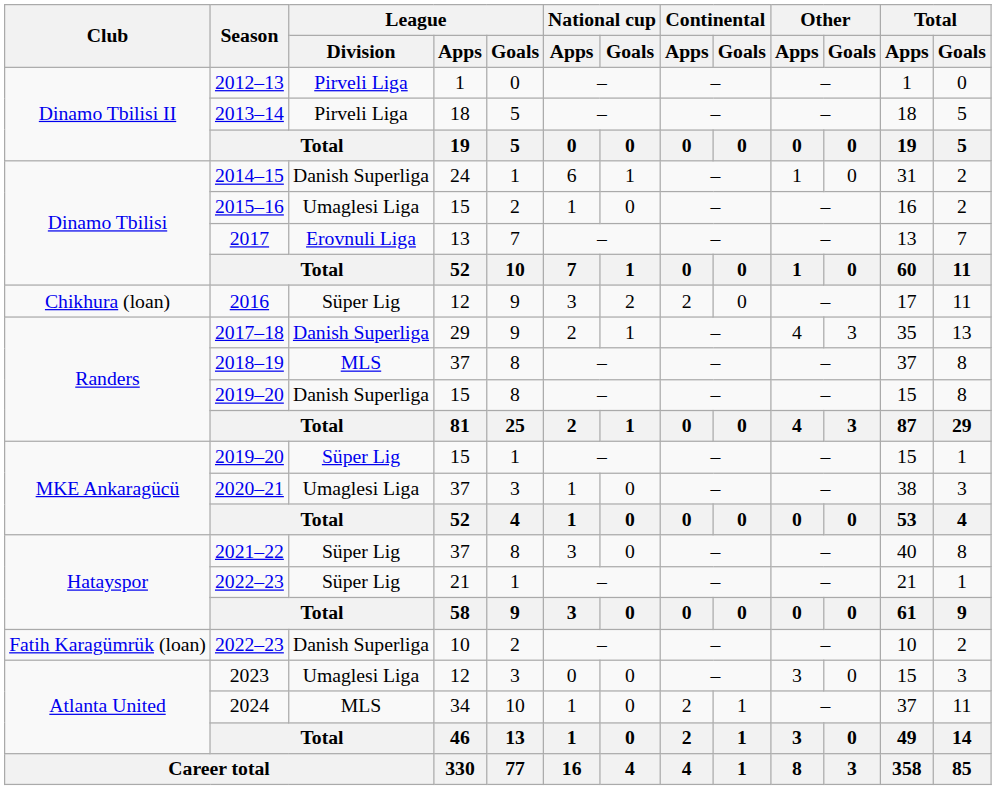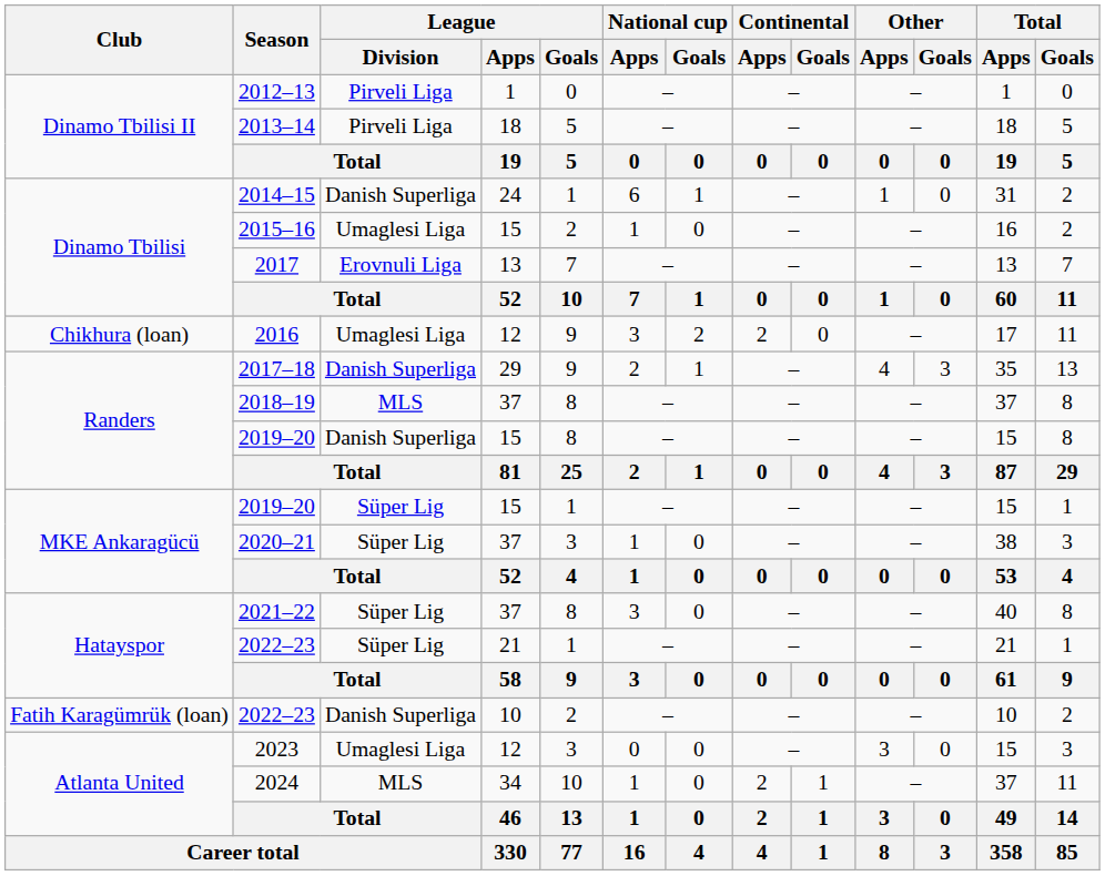2016 | League / Division: Süper Lig -> Umaglesi Liga
2020–21 | League / Division: Umaglesi Liga -> Süper Lig
